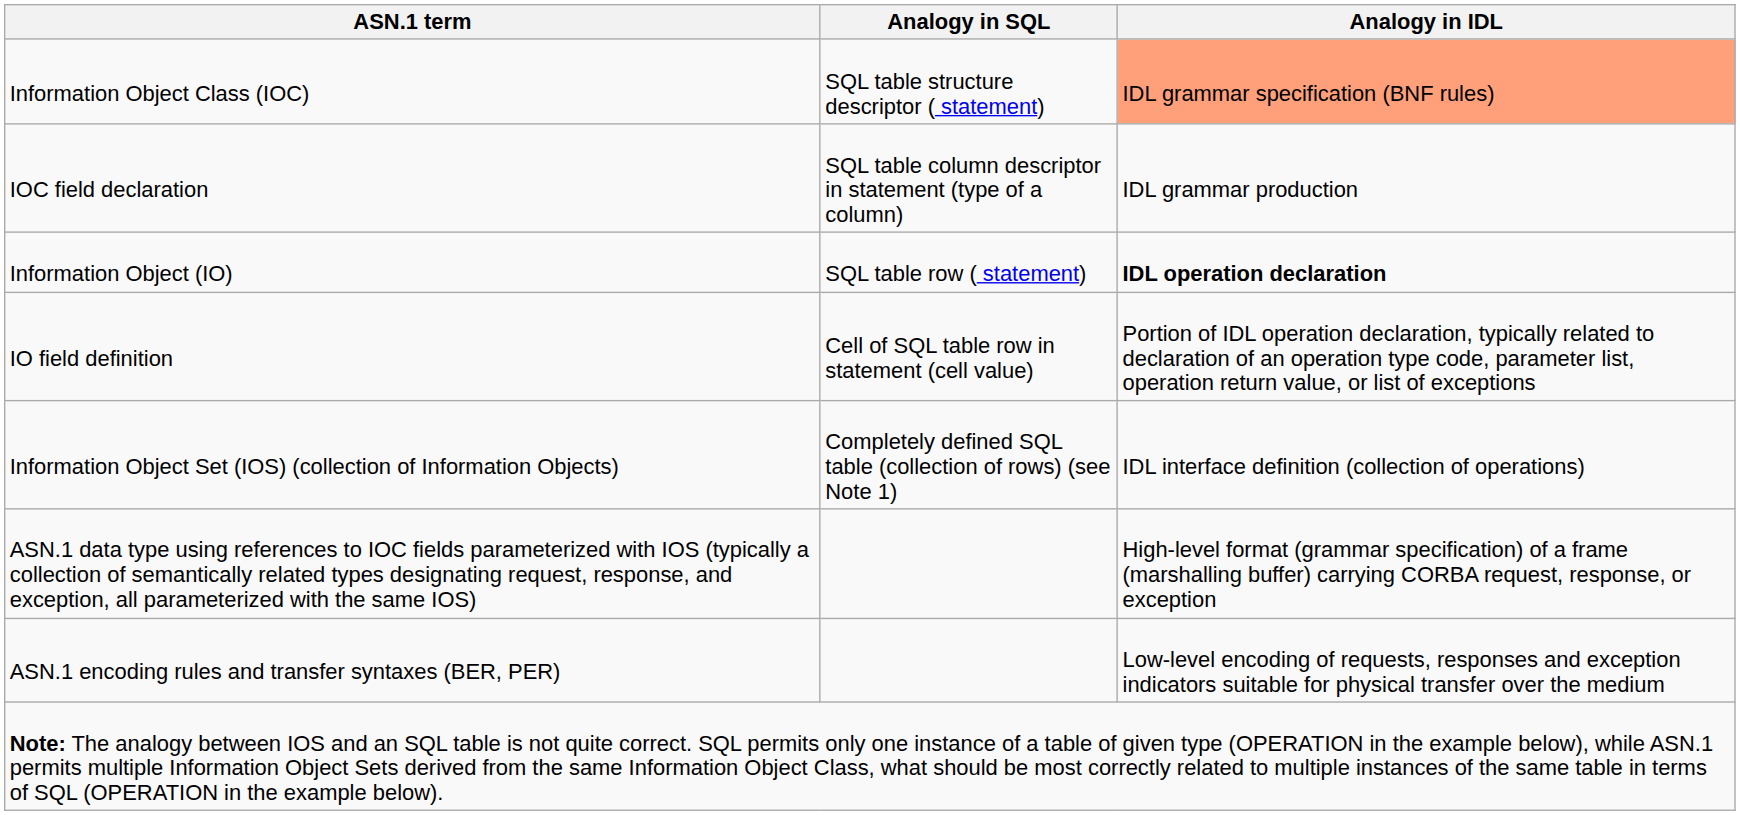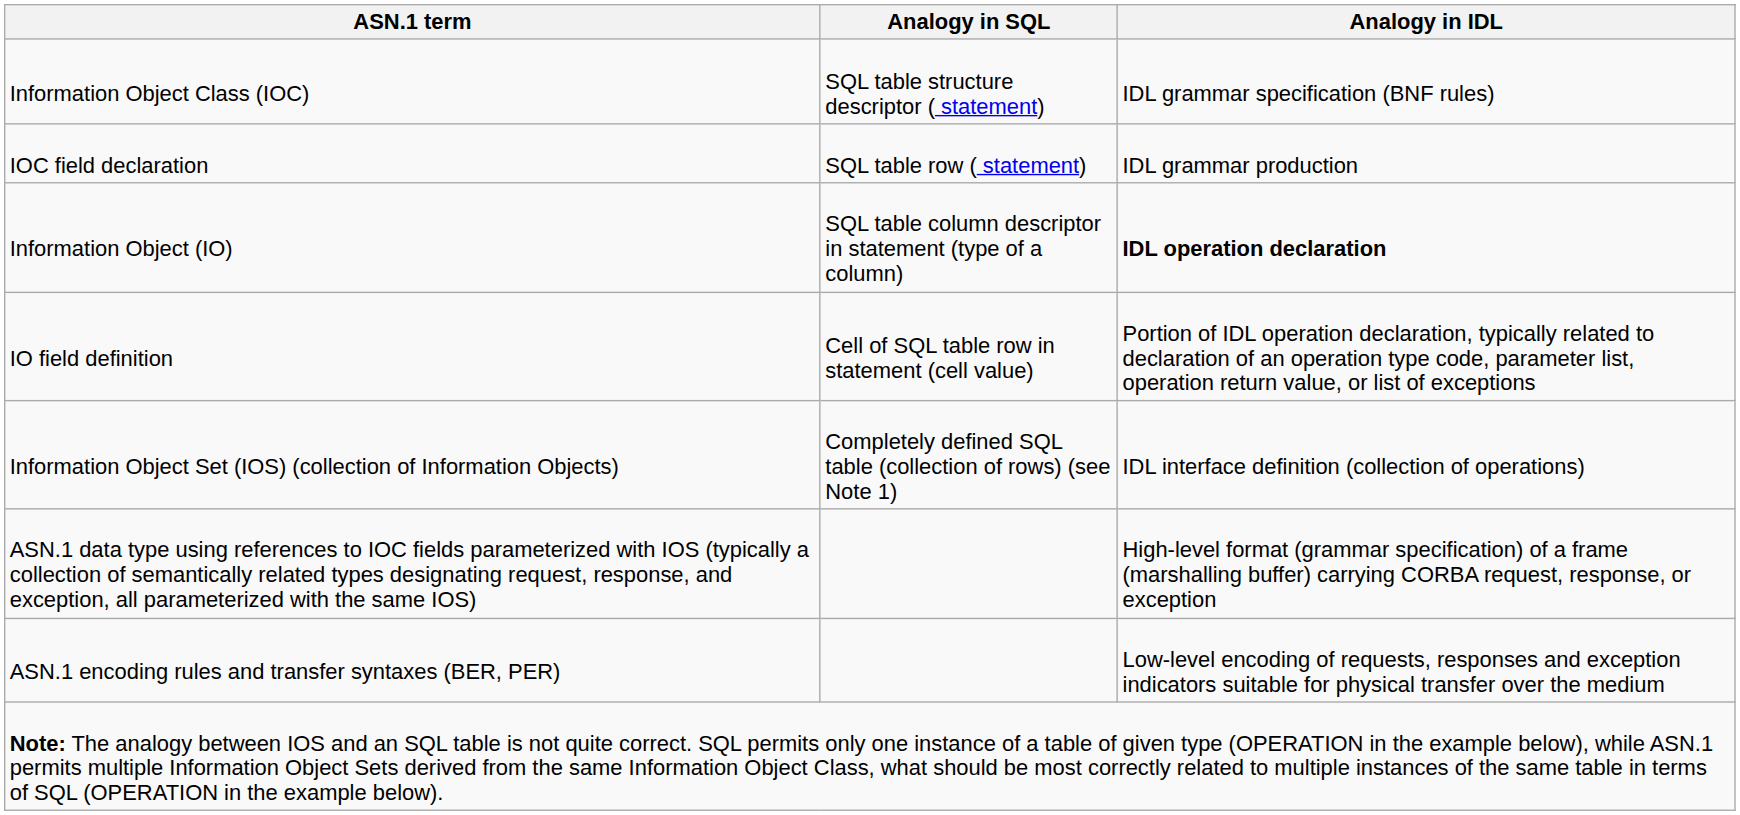Information Object Class (IOC) | Analogy in IDL: lightsalmon background -> no background
IOC field declaration | Analogy in SQL: SQL table column descriptor in statement (type of a column) -> SQL table row ( statement)
Information Object (IO) | Analogy in SQL: SQL table row ( statement) -> SQL table column descriptor in statement (type of a column)
